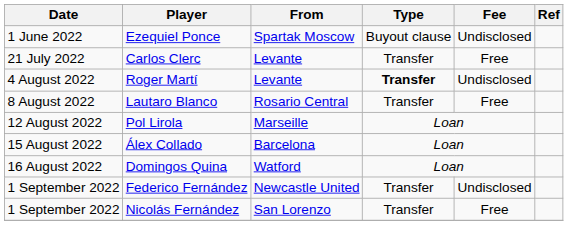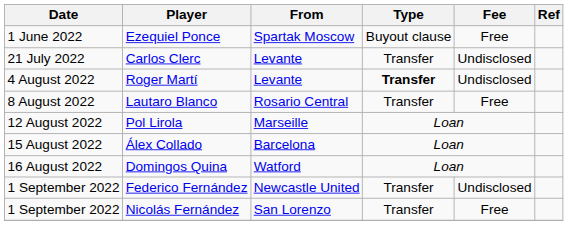Ezequiel Ponce | Fee: Undisclosed -> Free
Carlos Clerc | Fee: Free -> Undisclosed
